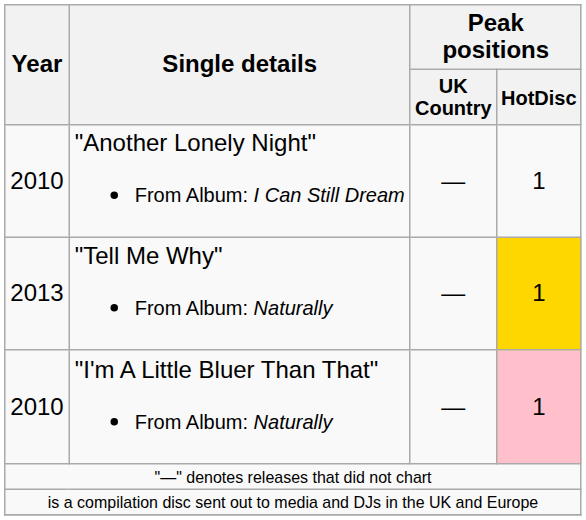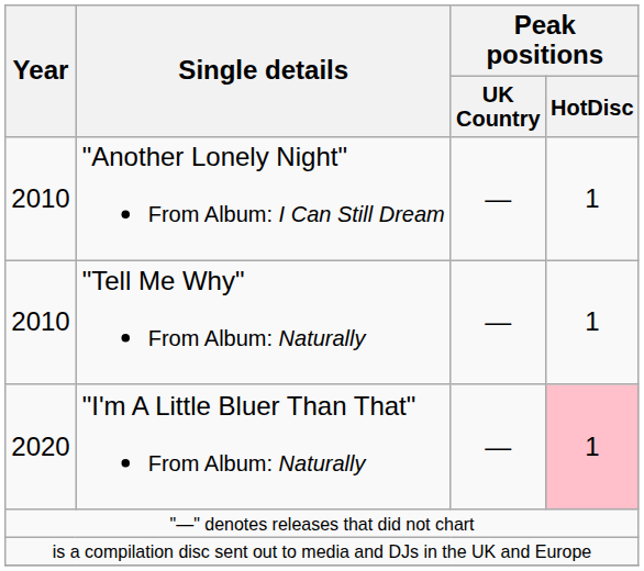"Tell Me Why" From Album: Naturally | Year: 2013 -> 2010
"Tell Me Why" From Album: Naturally | Peak positions / HotDisc: gold background -> no background
"I'm A Little Bluer Than That" From Album: Naturally | Year: 2010 -> 2020
